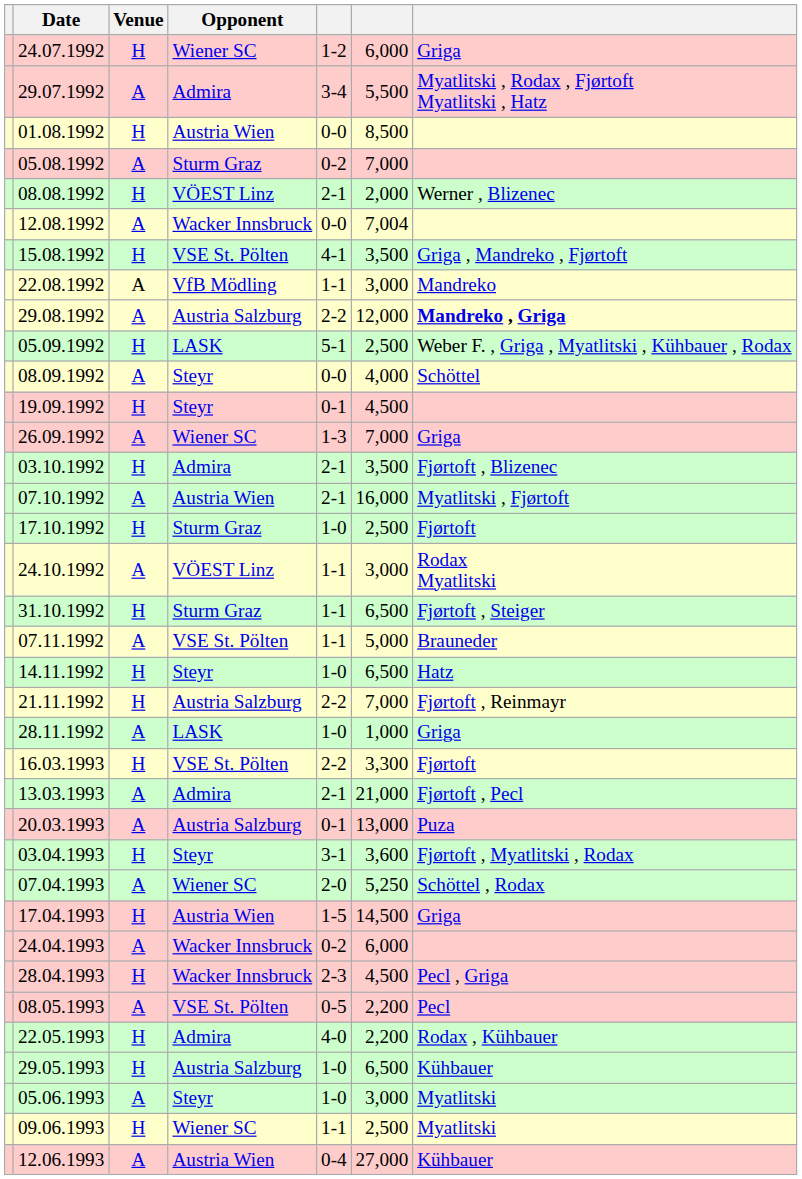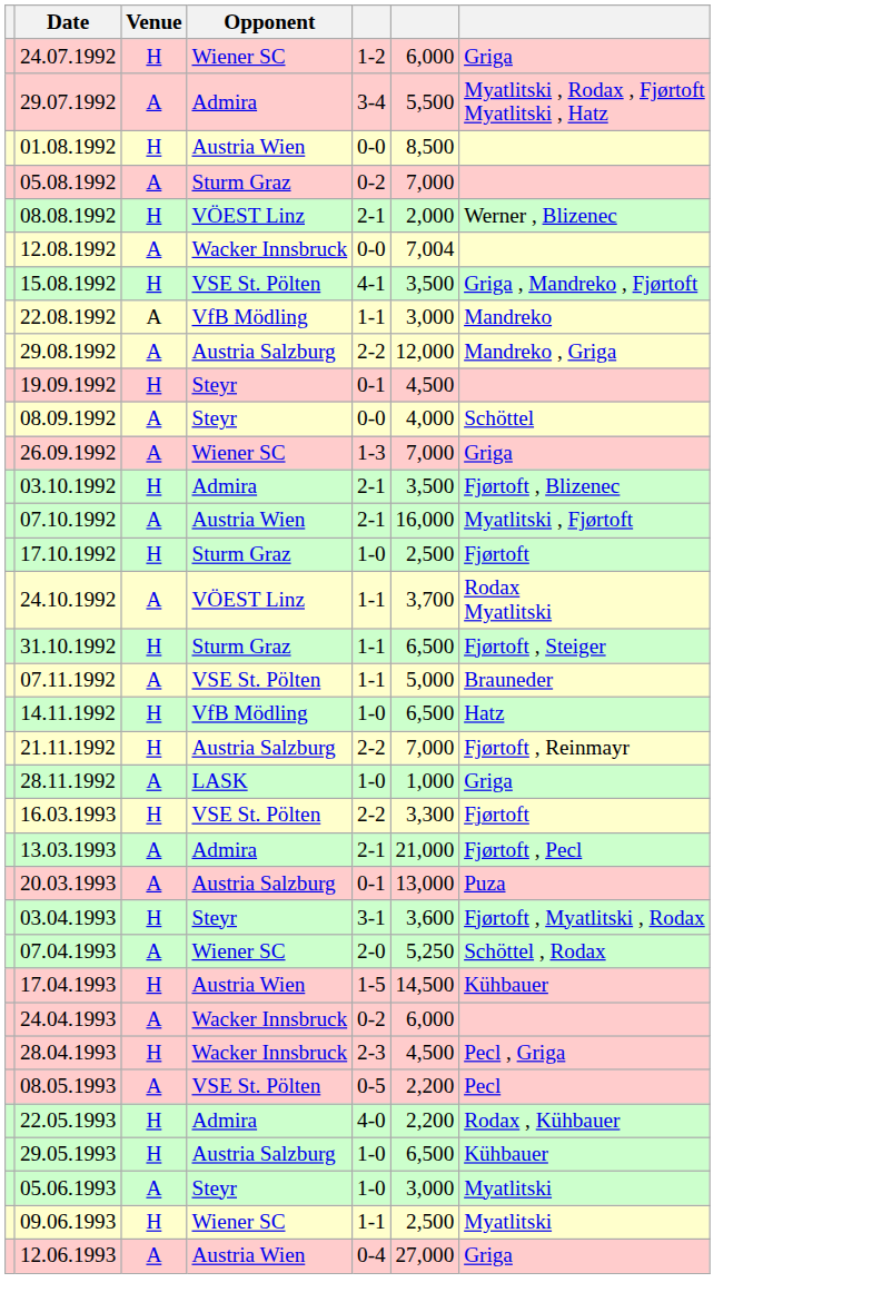29.08.1992 | column 7: bold -> normal
- row: 05.09.1992 | H | LASK | 5-1 | 2,500 | Weber F. , Griga , Myatlitski , Kühbauer , Rodax
rows swapped: 08.09.1992 <-> 19.09.1992
24.10.1992 | column 6: 3,000 -> 3,700
14.11.1992 | Opponent: Steyr -> VfB Mödling
17.04.1993 | column 7: Griga -> Kühbauer
12.06.1993 | column 7: Kühbauer -> Griga
